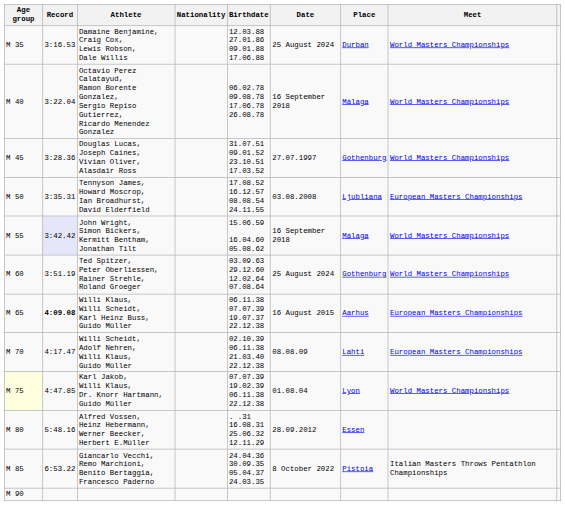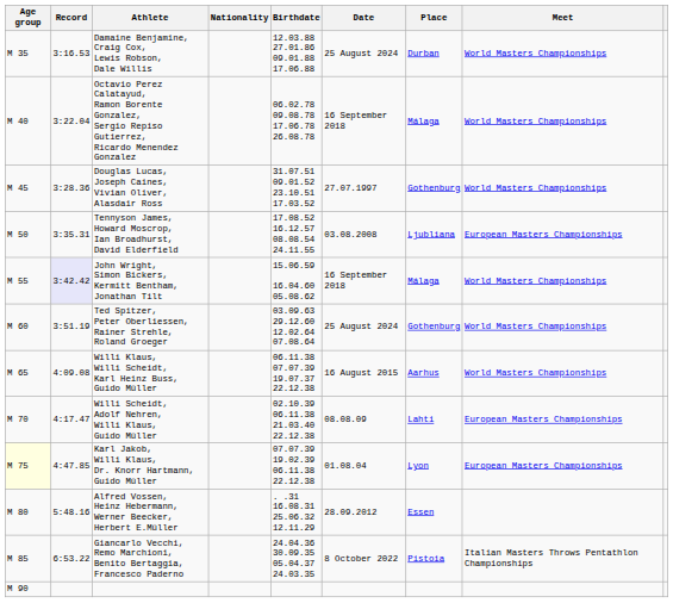Willi Klaus, Willi Scheidt, Karl Heinz Buss, Guido Müller | Record: bold -> normal
Willi Klaus, Willi Scheidt, Karl Heinz Buss, Guido Müller | Meet: European Masters Championships -> World Masters Championships
Karl Jakob, Willi Klaus, Dr. Knorr Hartmann, Guido Müller | Meet: World Masters Championships -> European Masters Championships
